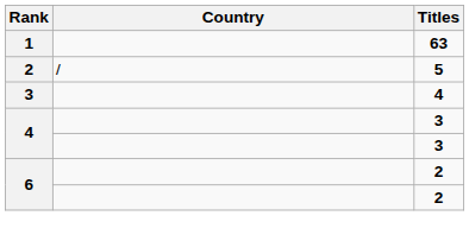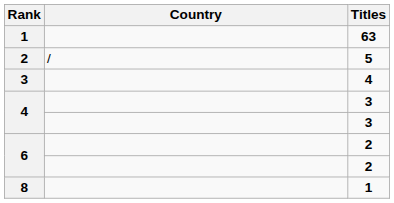+ row: 8 | 1
